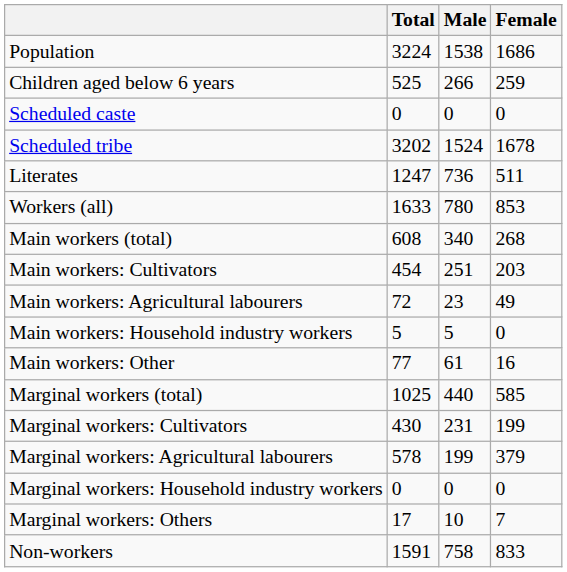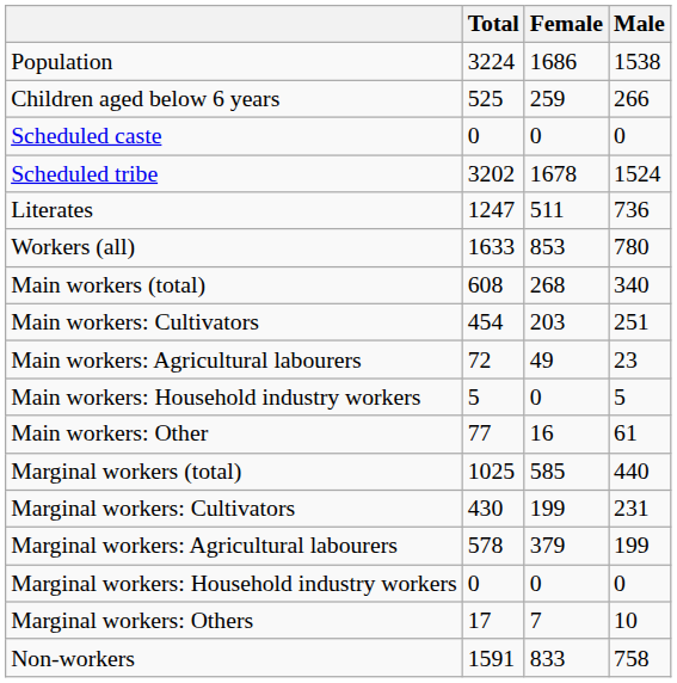columns swapped: Male <-> Female
